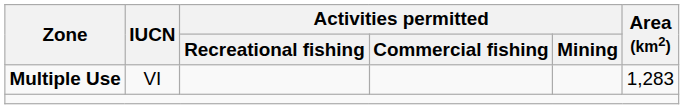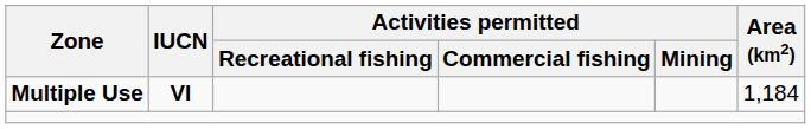Multiple Use | IUCN: normal -> bold
Multiple Use | Area (km2): 1,283 -> 1,184
